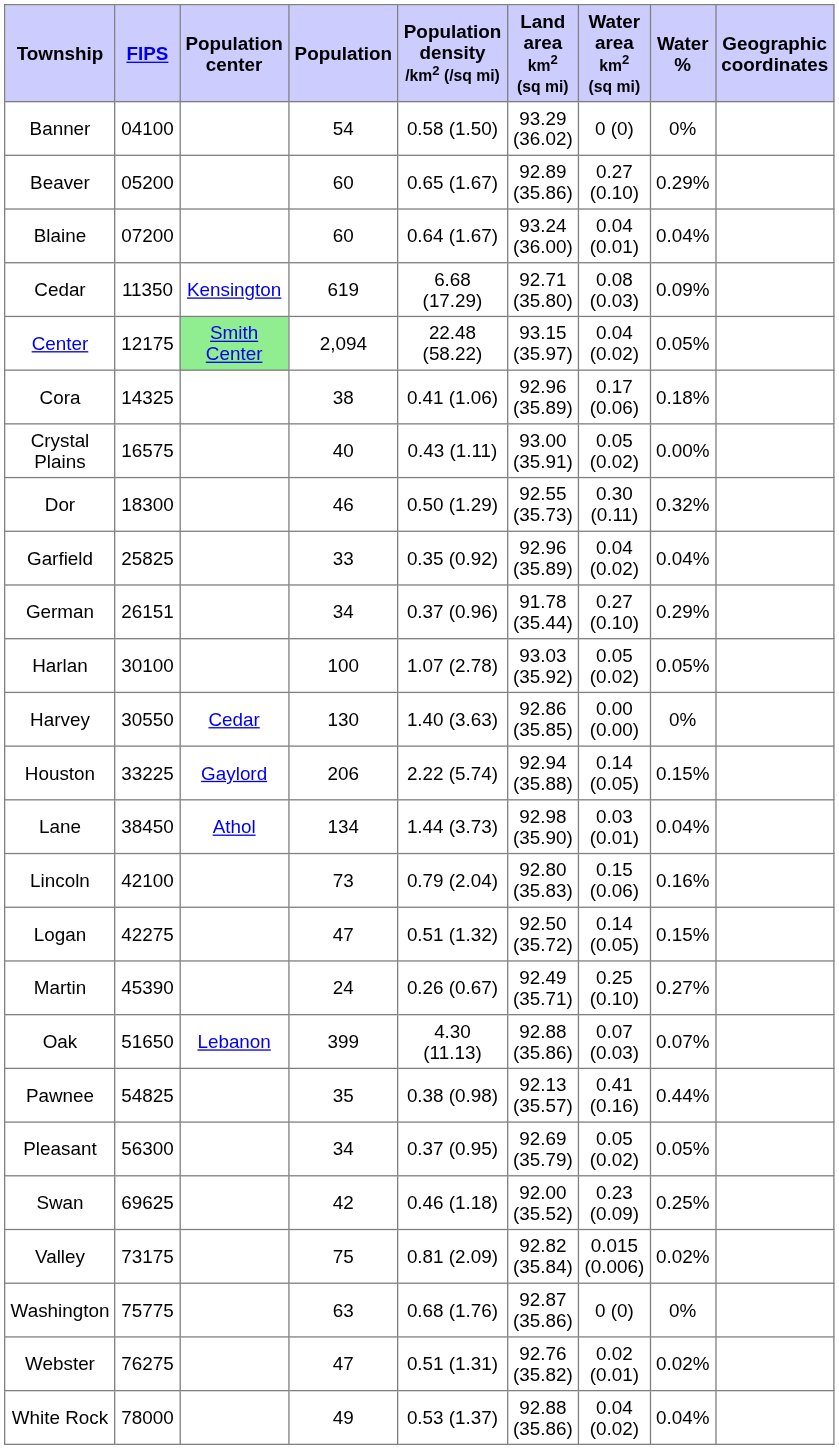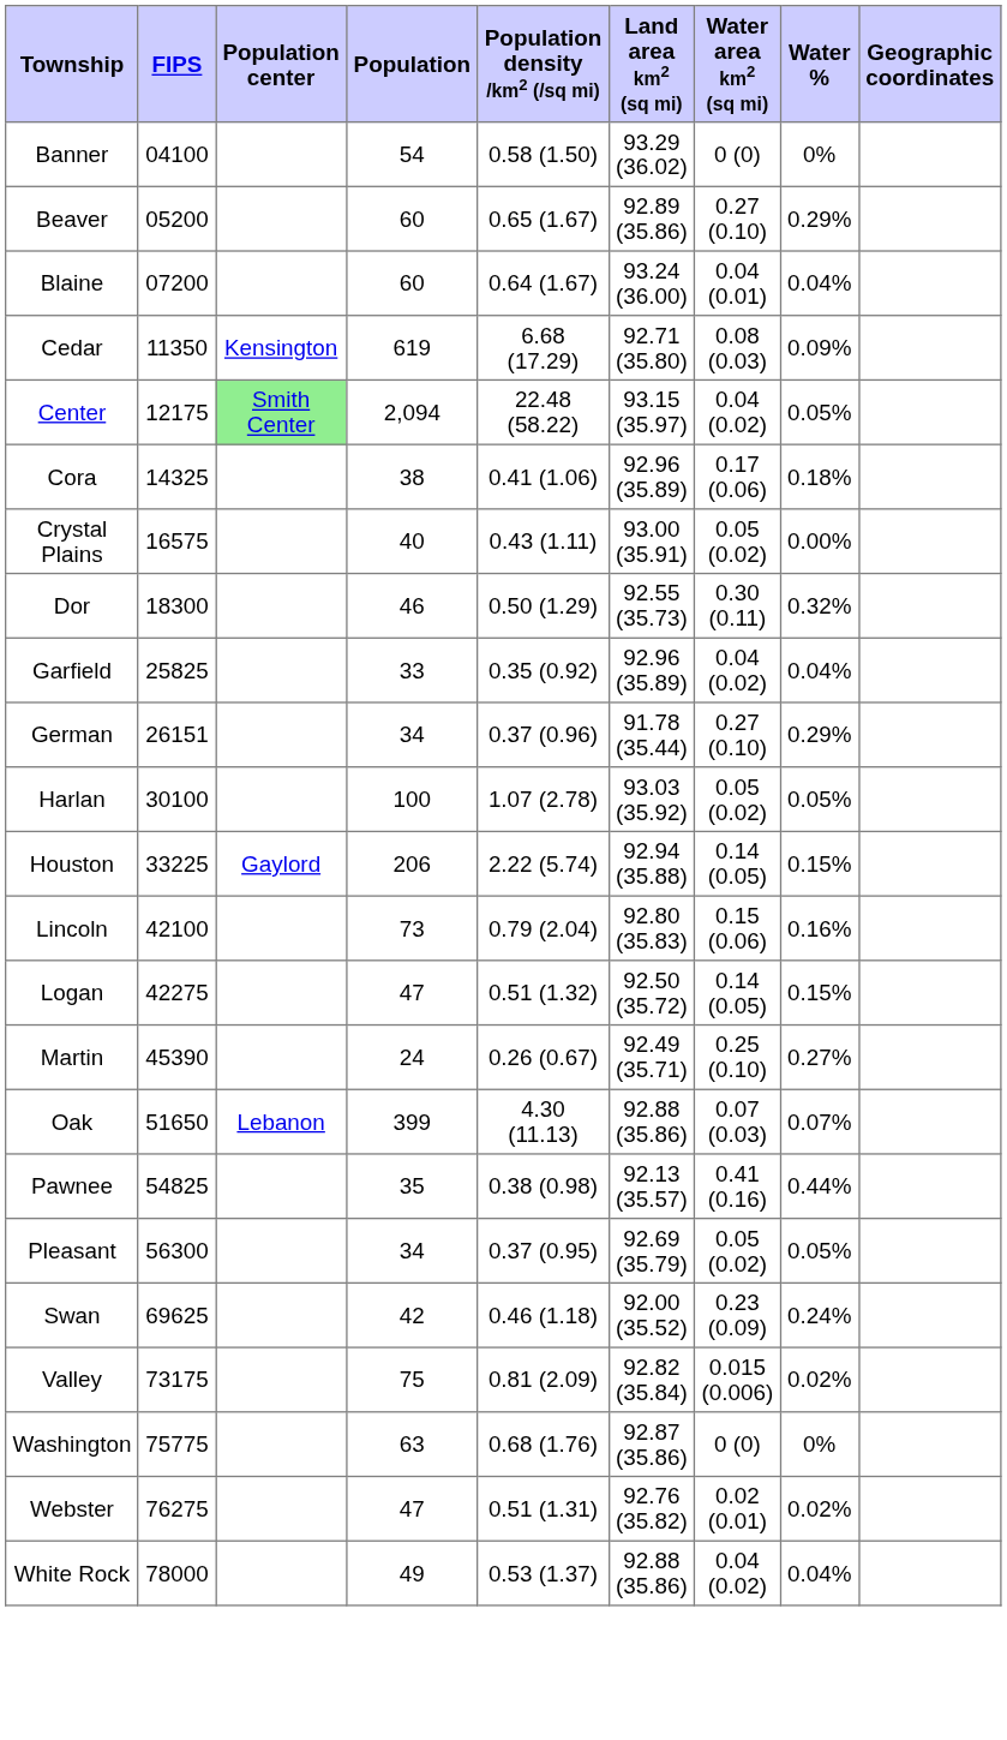- row: Harvey | 30550 | Cedar | 130 | 1.40 (3.63) | 92.86 (35.85) | 0.00 (0.00) | 0%
- row: Lane | 38450 | Athol | 134 | 1.44 (3.73) | 92.98 (35.90) | 0.03 (0.01) | 0.04%
Swan | Water %: 0.25% -> 0.24%
